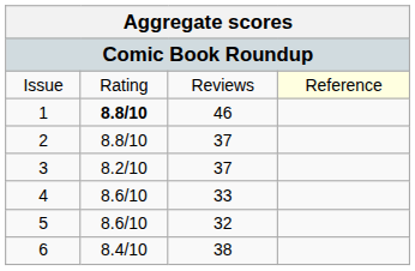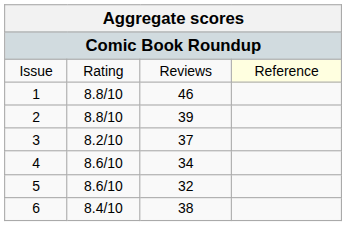1 | column 2: bold -> normal
2 | column 3: 37 -> 39
4 | column 3: 33 -> 34
